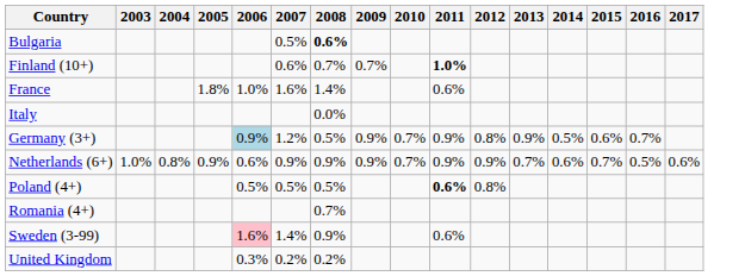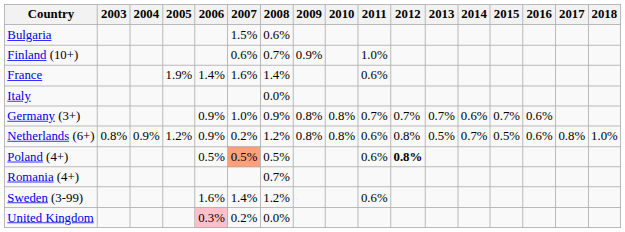+ column: 2018 | 1.0%
Bulgaria | 2007: 0.5% -> 1.5%
Bulgaria | 2008: bold -> normal
Finland (10+) | 2009: 0.7% -> 0.9%
Finland (10+) | 2011: bold -> normal
France | 2005: 1.8% -> 1.9%
France | 2006: 1.0% -> 1.4%
Germany (3+) | 2006: lightblue background -> no background
Germany (3+) | 2007: 1.2% -> 1.0%
Germany (3+) | 2008: 0.5% -> 0.9%
Germany (3+) | 2009: 0.9% -> 0.8%
Germany (3+) | 2010: 0.7% -> 0.8%
Germany (3+) | 2011: 0.9% -> 0.7%
Germany (3+) | 2012: 0.8% -> 0.7%
Germany (3+) | 2013: 0.9% -> 0.7%
Germany (3+) | 2014: 0.5% -> 0.6%
Germany (3+) | 2015: 0.6% -> 0.7%
Germany (3+) | 2016: 0.7% -> 0.6%
Netherlands (6+) | 2003: 1.0% -> 0.8%
Netherlands (6+) | 2004: 0.8% -> 0.9%
Netherlands (6+) | 2005: 0.9% -> 1.2%
Netherlands (6+) | 2006: 0.6% -> 0.9%
Netherlands (6+) | 2007: 0.9% -> 0.2%
Netherlands (6+) | 2008: 0.9% -> 1.2%
Netherlands (6+) | 2009: 0.9% -> 0.8%
Netherlands (6+) | 2010: 0.7% -> 0.8%
Netherlands (6+) | 2011: 0.9% -> 0.6%
Netherlands (6+) | 2012: 0.9% -> 0.8%
Netherlands (6+) | 2013: 0.7% -> 0.5%
Netherlands (6+) | 2014: 0.6% -> 0.7%
Netherlands (6+) | 2015: 0.7% -> 0.5%
Netherlands (6+) | 2016: 0.5% -> 0.6%
Netherlands (6+) | 2017: 0.6% -> 0.8%
Poland (4+) | 2007: no background -> lightsalmon background
Poland (4+) | 2011: bold -> normal
Poland (4+) | 2012: normal -> bold
Sweden (3-99) | 2006: pink background -> no background
Sweden (3-99) | 2008: 0.9% -> 1.2%
United Kingdom | 2006: no background -> pink background
United Kingdom | 2008: 0.2% -> 0.0%
